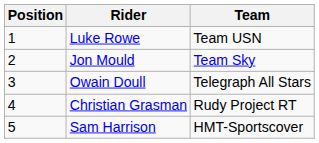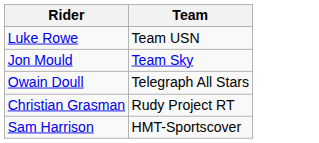- column: Position | 1 | 2 | 3 | 4 | 5
